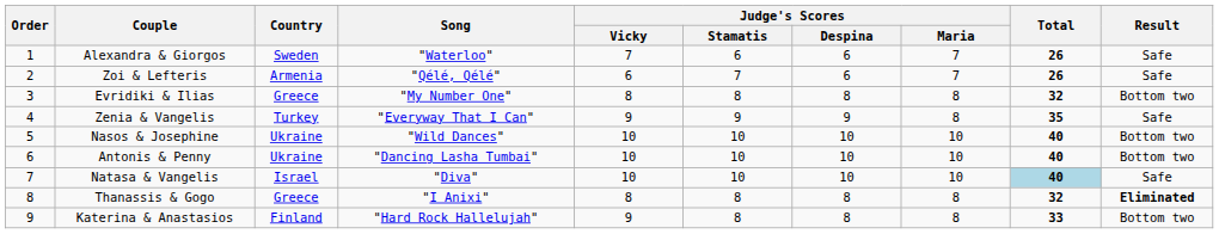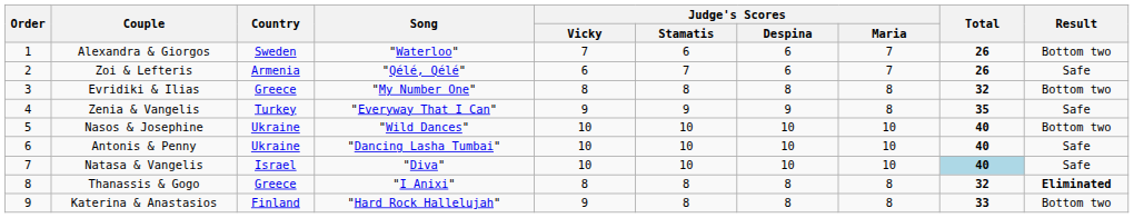Alexandra & Giorgos | Result: Safe -> Bottom two
Antonis & Penny | Result: Bottom two -> Safe
